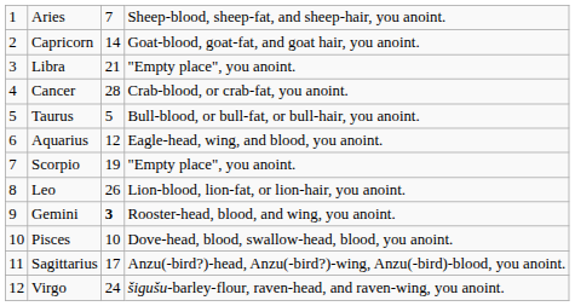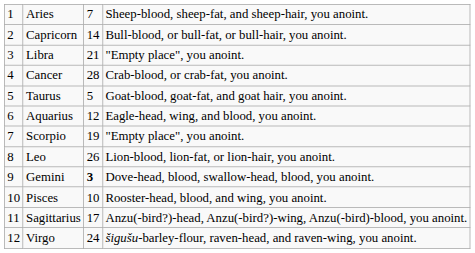Capricorn | column 4: Goat-blood, goat-fat, and goat hair, you anoint. -> Bull-blood, or bull-fat, or bull-hair, you anoint.
Taurus | column 4: Bull-blood, or bull-fat, or bull-hair, you anoint. -> Goat-blood, goat-fat, and goat hair, you anoint.
Gemini | column 4: Rooster-head, blood, and wing, you anoint. -> Dove-head, blood, swallow-head, blood, you anoint.
Pisces | column 4: Dove-head, blood, swallow-head, blood, you anoint. -> Rooster-head, blood, and wing, you anoint.
